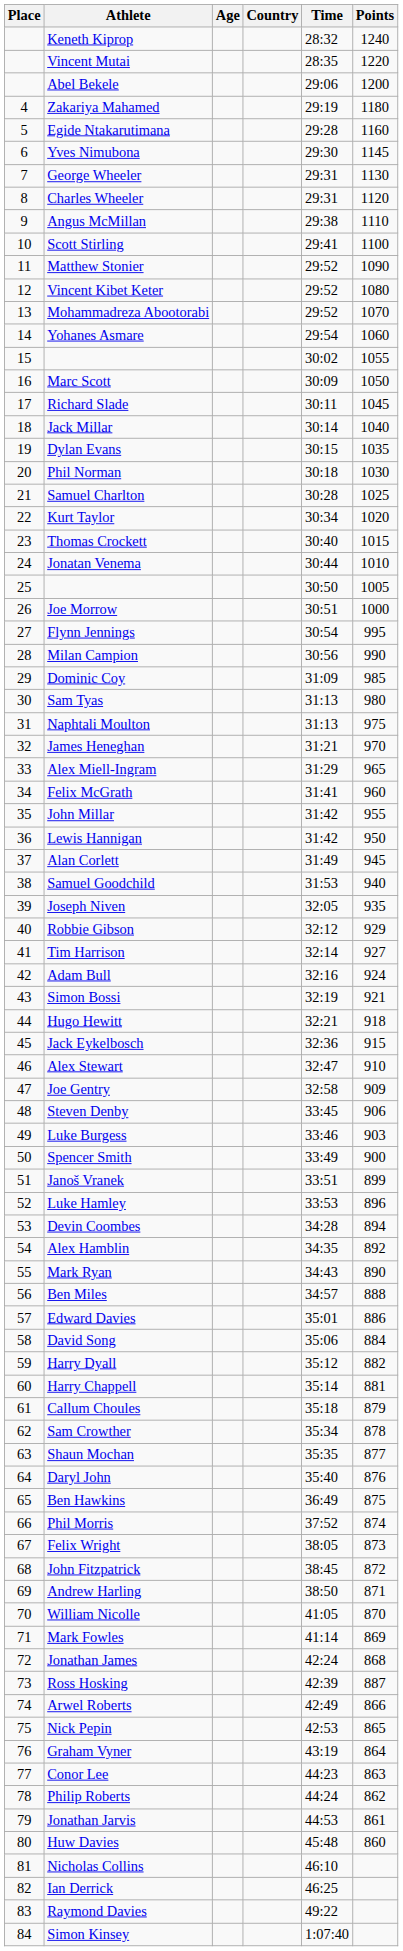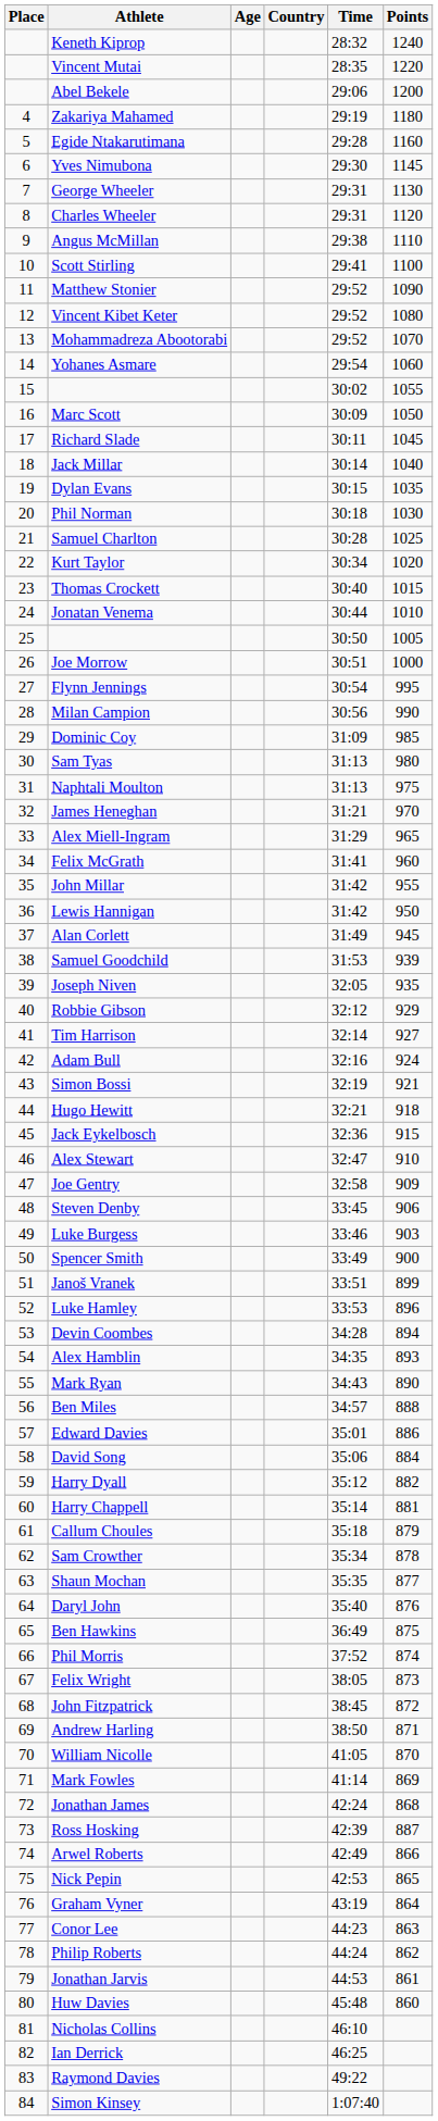Samuel Goodchild | Points: 940 -> 939
Alex Hamblin | Points: 892 -> 893
